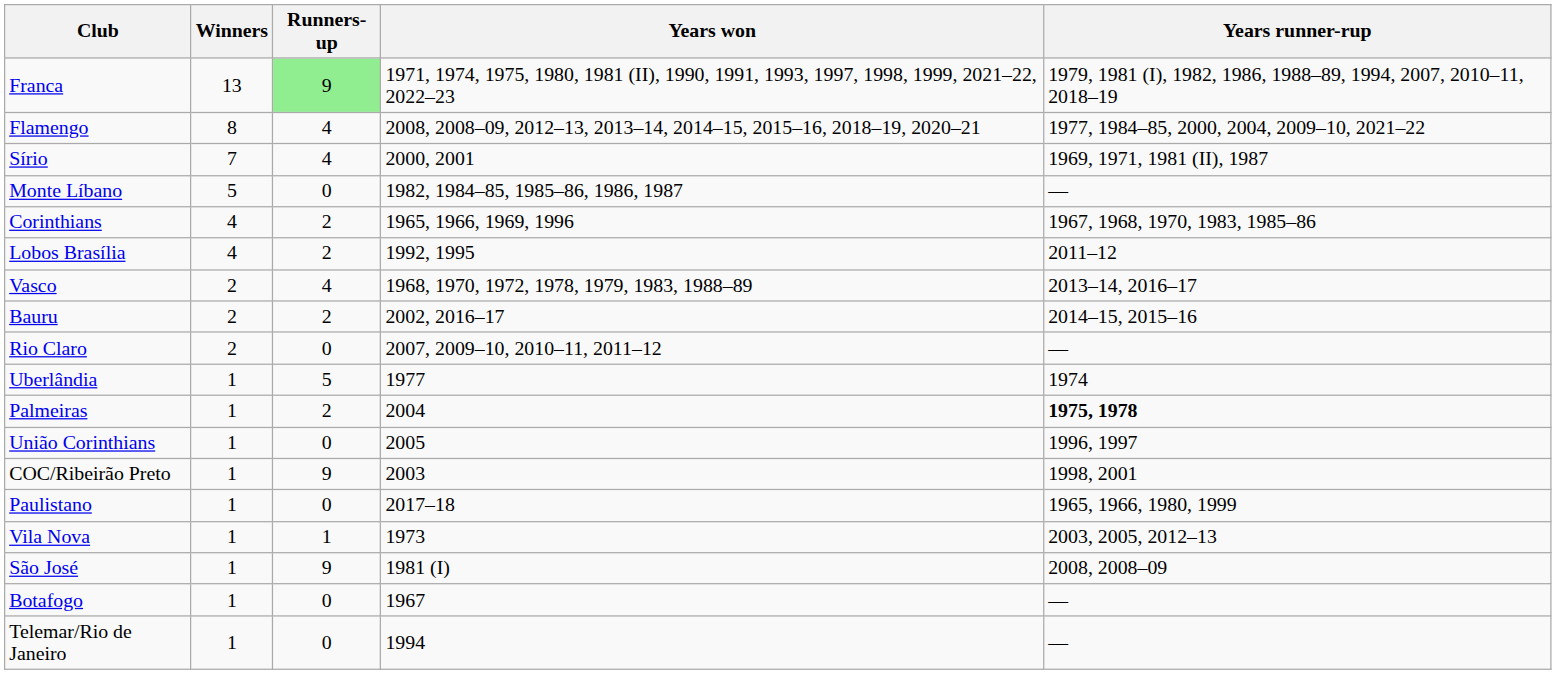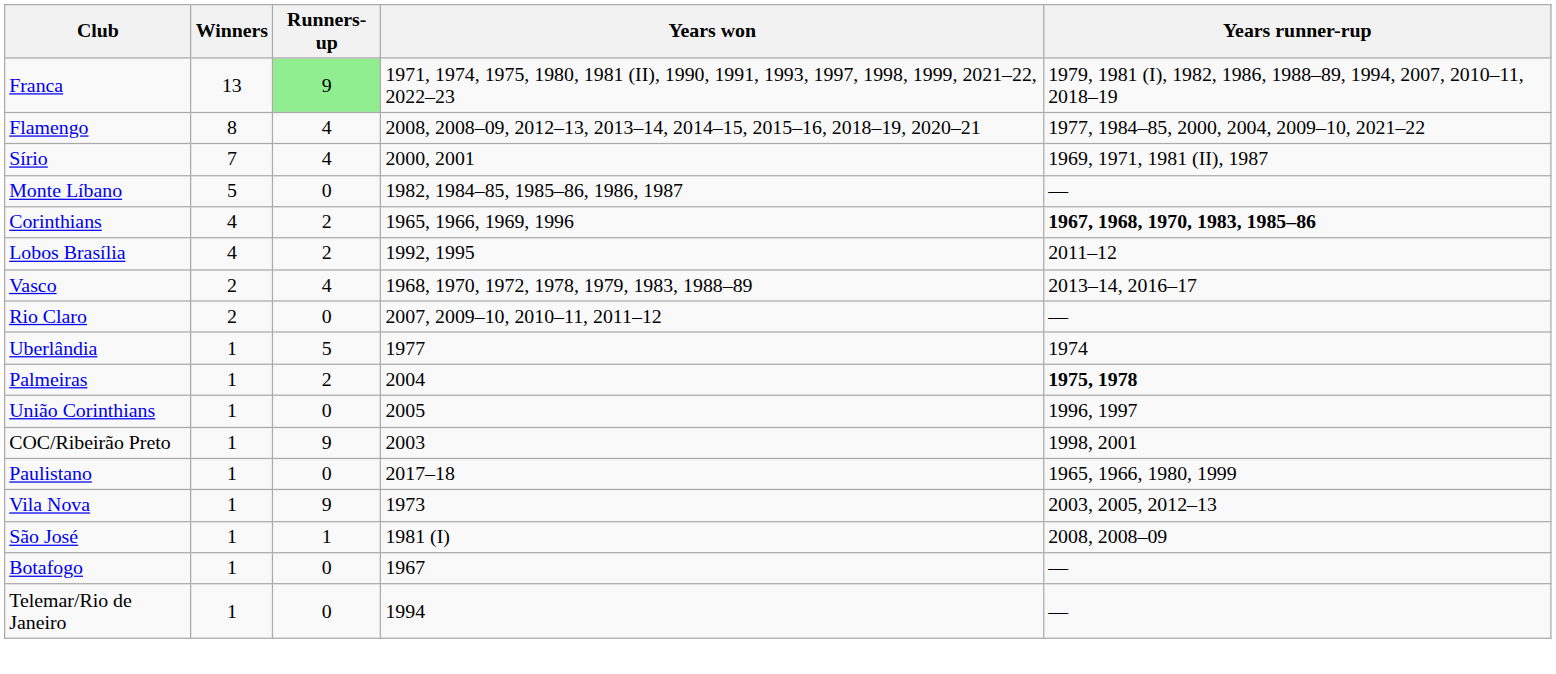Corinthians | Years runner-rup: normal -> bold
- row: Bauru | 2 | 2 | 2002, 2016–17 | 2014–15, 2015–16
Vila Nova | Runners-up: 1 -> 9
São José | Runners-up: 9 -> 1
